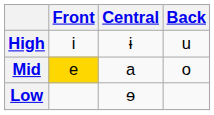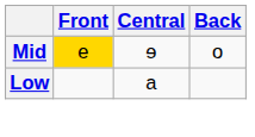- row: High | i | ɨ | u
Mid | Central: a -> ɘ
Low | Central: ɘ -> a
